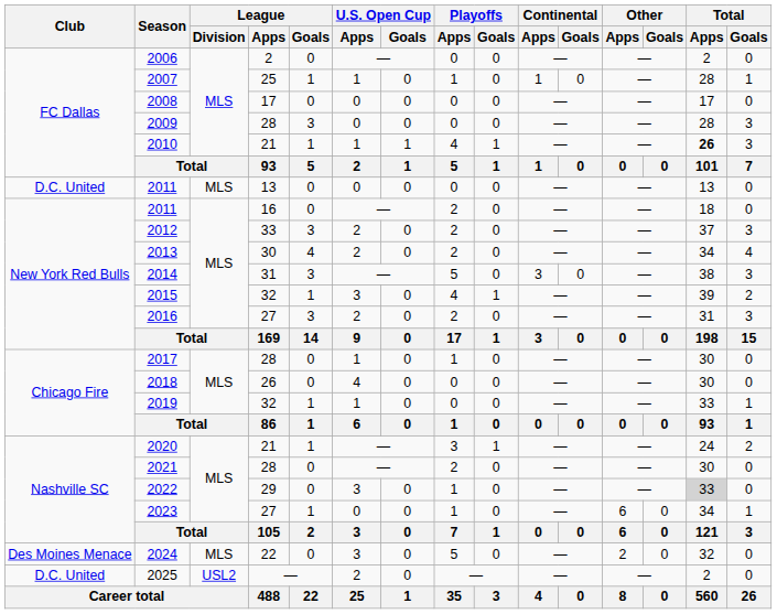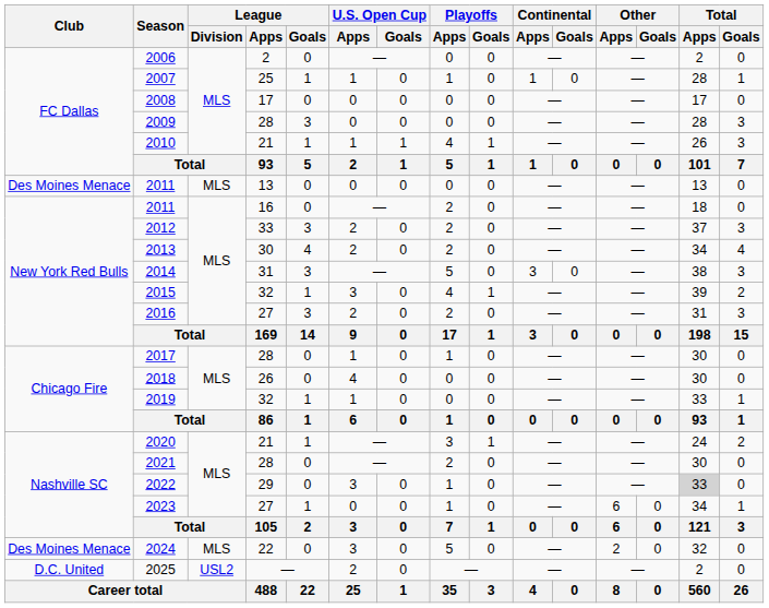2010 | Total / Apps: bold -> normal
2011 / 13 | Club: D.C. United -> Des Moines Menace
